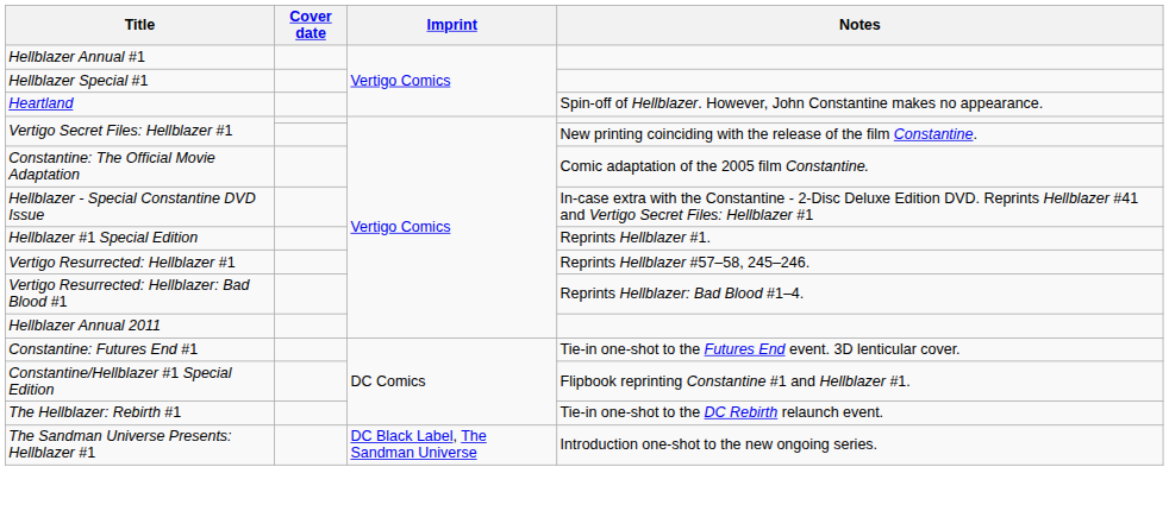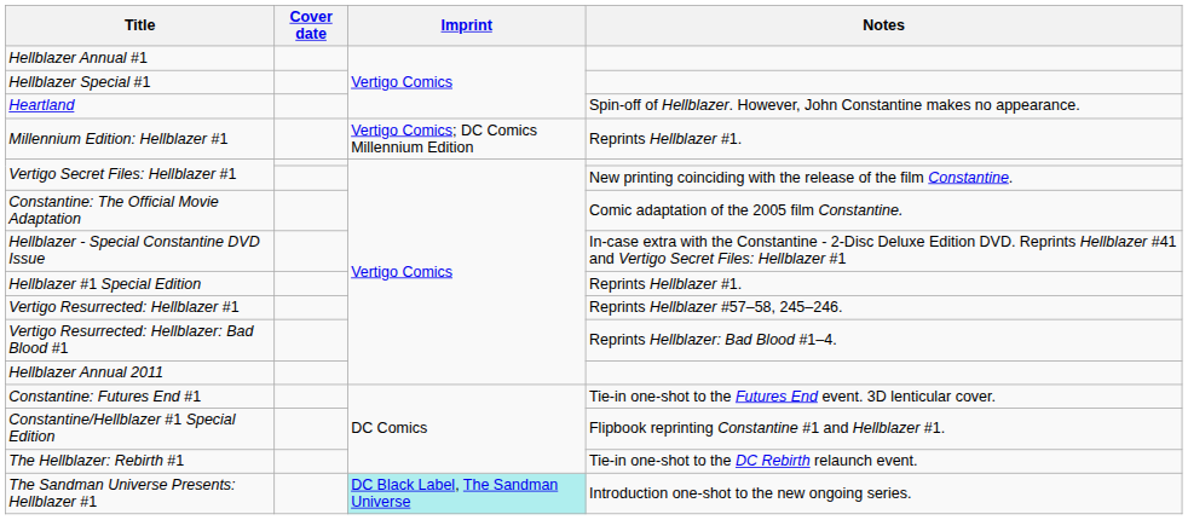+ row: Millennium Edition: Hellblazer #1 | Vertigo Comics; DC Comics Millennium Edition | Reprints Hellblazer #1.
The Sandman Universe Presents: Hellblazer #1 | Imprint: no background -> paleturquoise background
